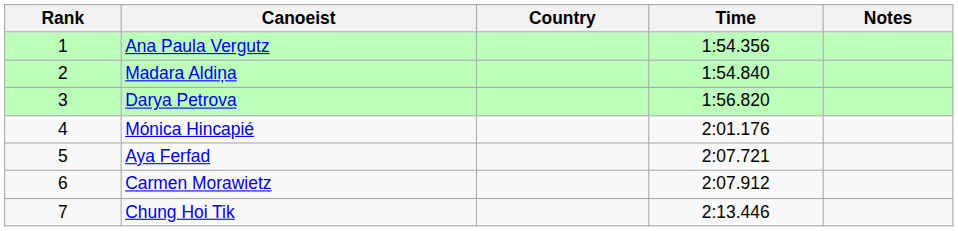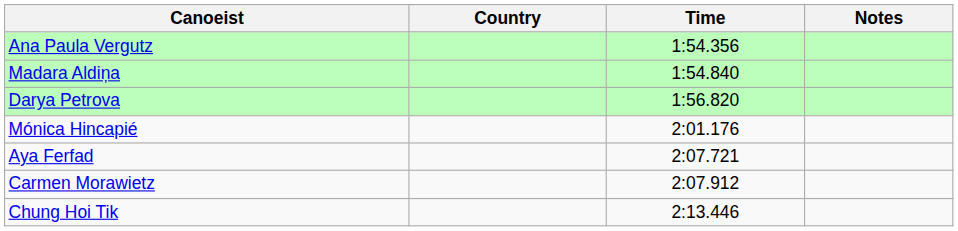- column: Rank | 1 | 2 | 3 | 4 | 5 | 6 | 7
